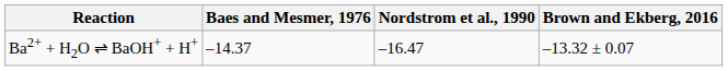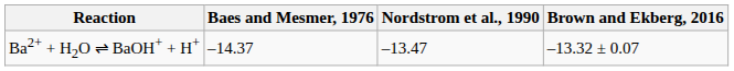Ba2+ + H2O ⇌ BaOH+ + H+ | Nordstrom et al., 1990: –16.47 -> –13.47
